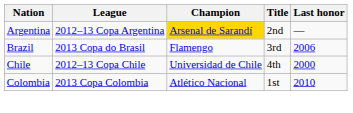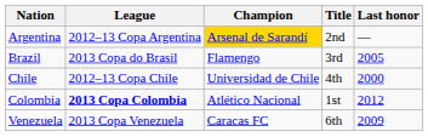Brazil | Last honor: 2006 -> 2005
Colombia | League: normal -> bold
Colombia | Last honor: 2010 -> 2012
+ row: Venezuela | 2013 Copa Venezuela | Caracas FC | 6th | 2009
